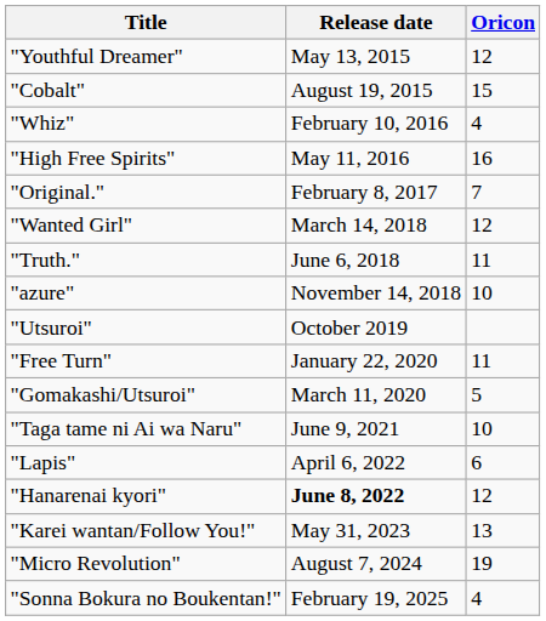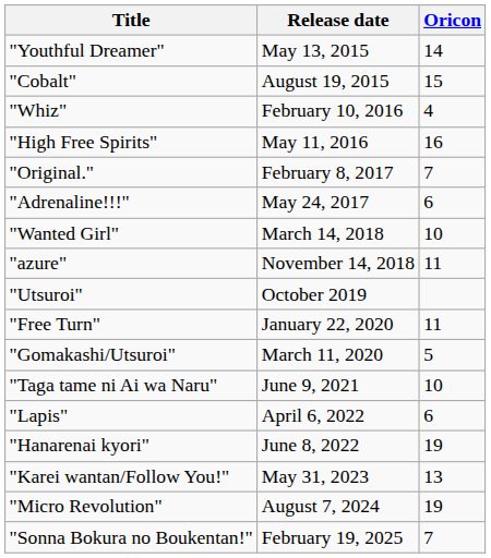"Youthful Dreamer" | Oricon: 12 -> 14
+ row: "Adrenaline!!!" | May 24, 2017 | 6
"Wanted Girl" | Oricon: 12 -> 10
- row: "Truth." | June 6, 2018 | 11
"azure" | Oricon: 10 -> 11
"Hanarenai kyori" | Release date: bold -> normal
"Hanarenai kyori" | Oricon: 12 -> 19
"Sonna Bokura no Boukentan!" | Oricon: 4 -> 7
